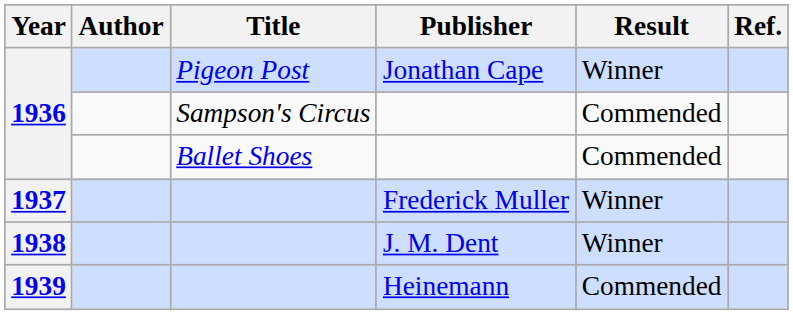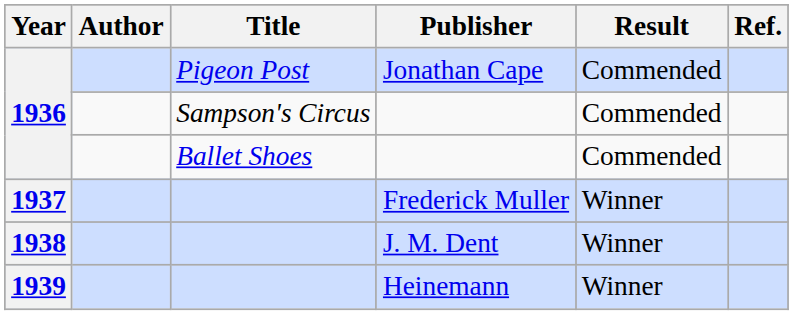Jonathan Cape | Result: Winner -> Commended
Heinemann | Result: Commended -> Winner
